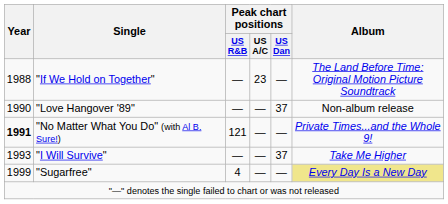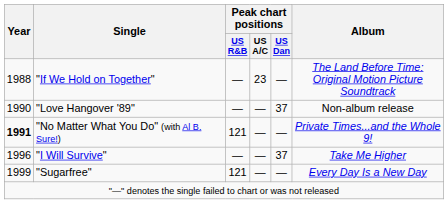"I Will Survive" | Year: 1993 -> 1996
"Sugarfree" | Peak chart positions / US R&B: 4 -> 121
"Sugarfree" | Album: khaki background -> no background
